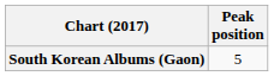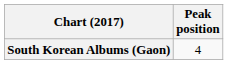South Korean Albums (Gaon) | Peak position: 5 -> 4
